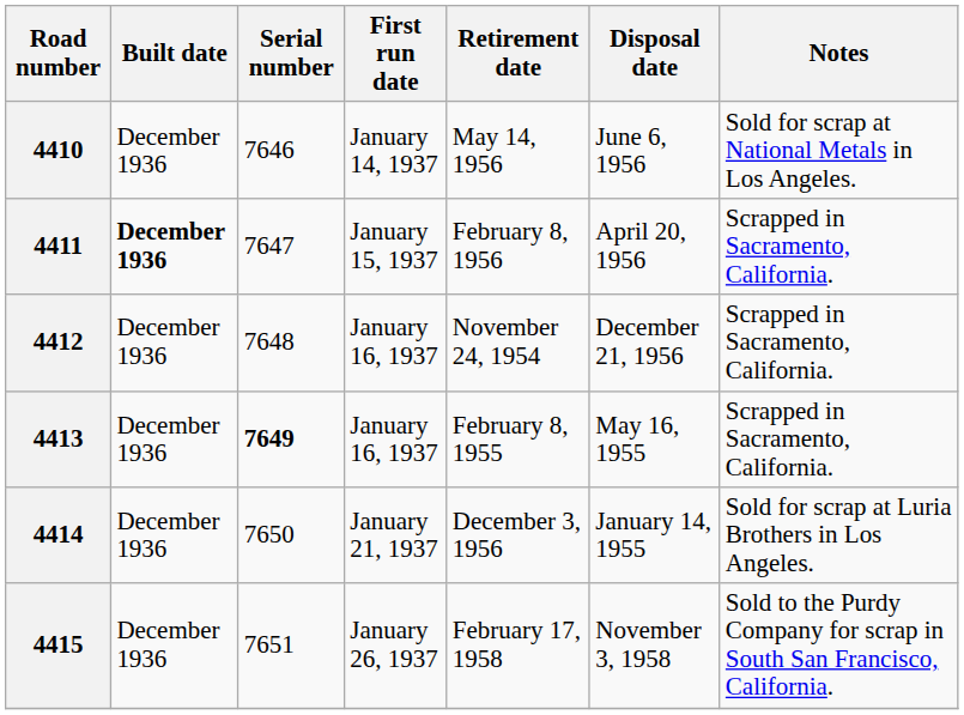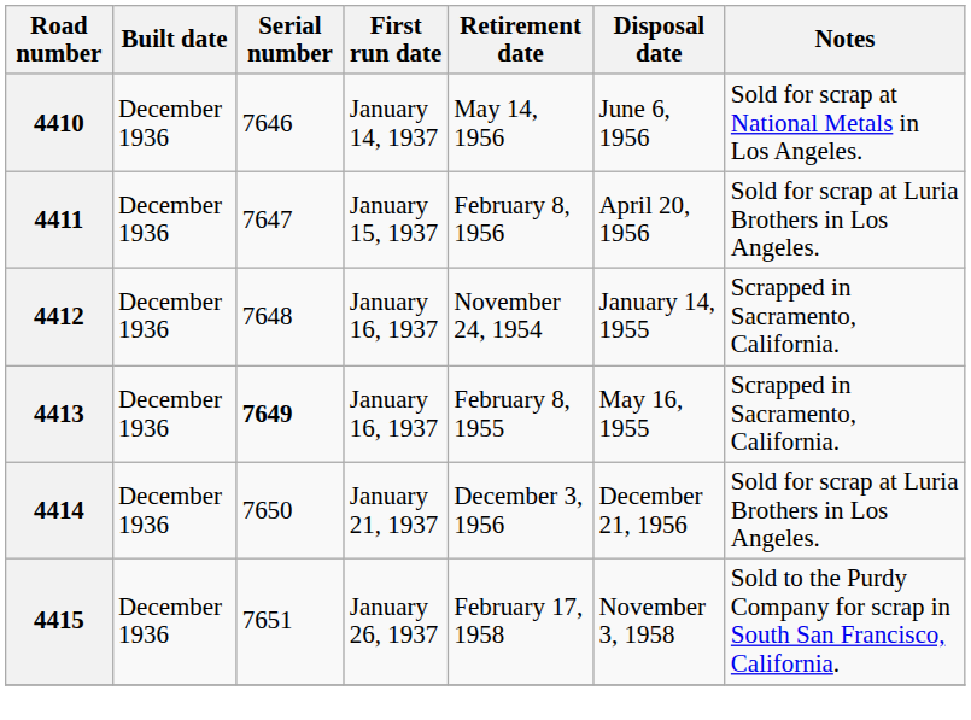4411 | Built date: bold -> normal
4411 | Notes: Scrapped in Sacramento, California. -> Sold for scrap at Luria Brothers in Los Angeles.
4412 | Disposal date: December 21, 1956 -> January 14, 1955
4414 | Disposal date: January 14, 1955 -> December 21, 1956
